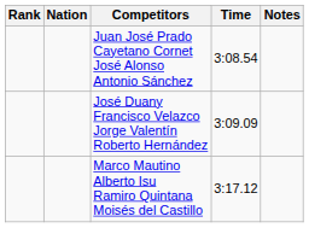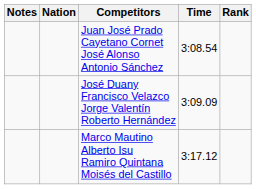columns swapped: Rank <-> Notes
